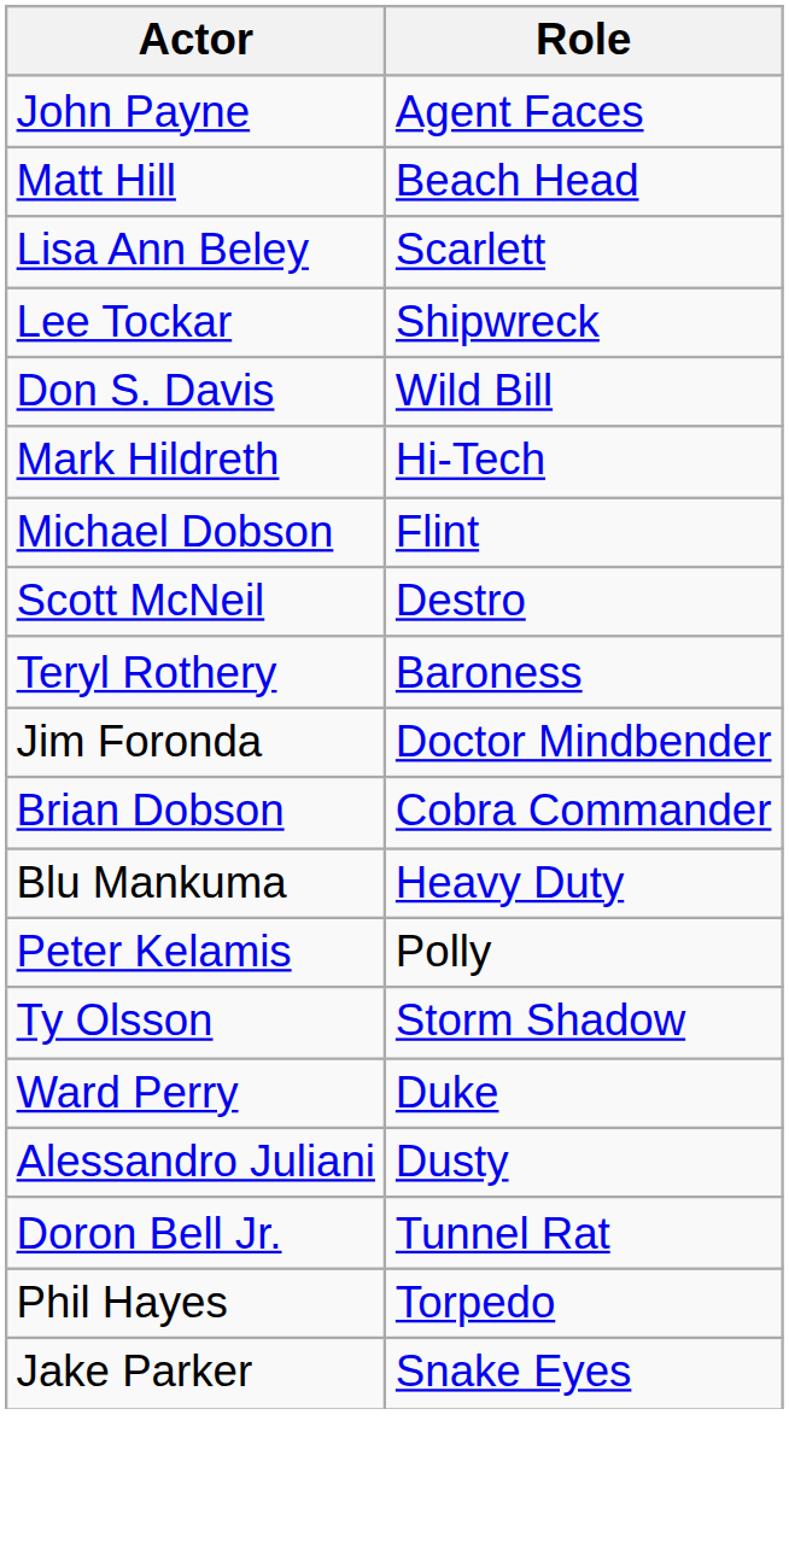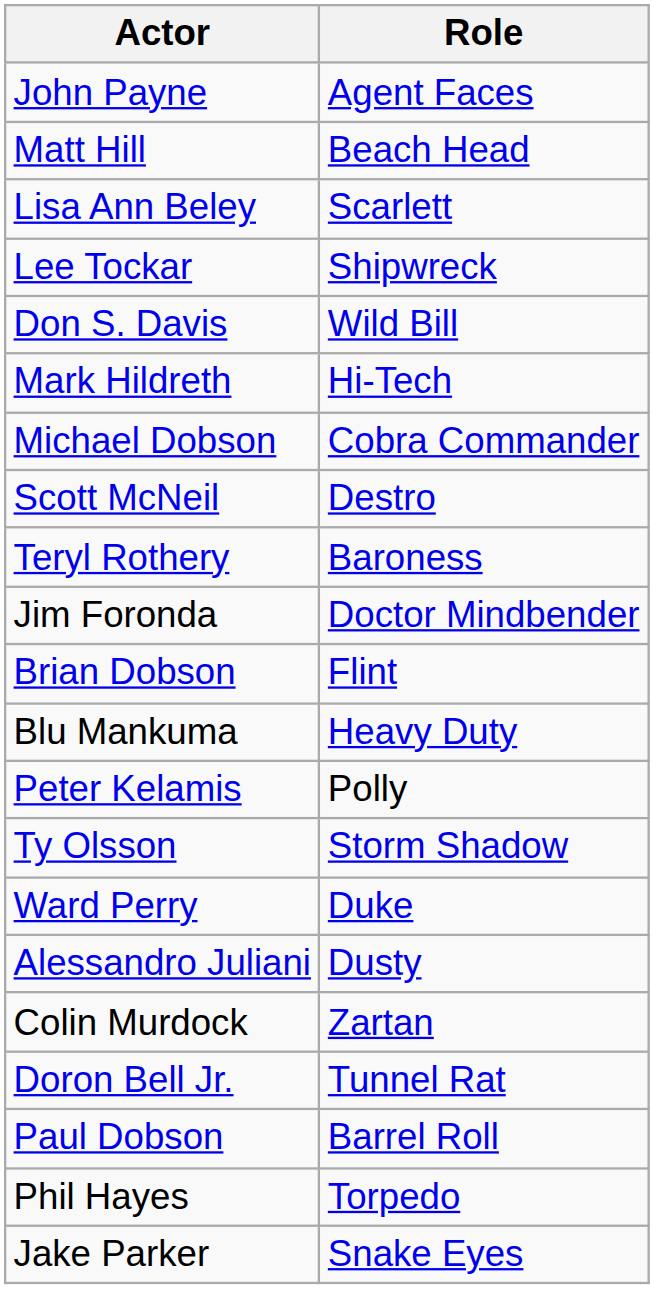Michael Dobson | Role: Flint -> Cobra Commander
Brian Dobson | Role: Cobra Commander -> Flint
+ row: Colin Murdock | Zartan
+ row: Paul Dobson | Barrel Roll
